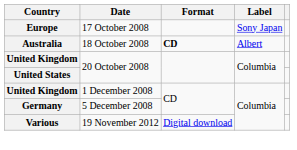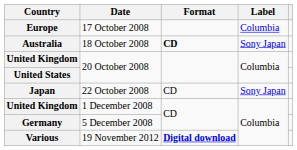Europe | Label: Sony Japan -> Columbia
Australia | Label: Albert -> Sony Japan
+ row: Japan | 22 October 2008 | CD | Sony Japan
Various | Format: normal -> bold
